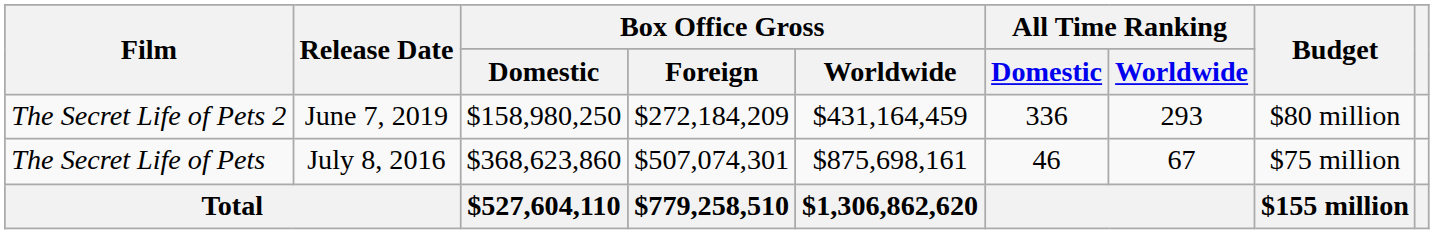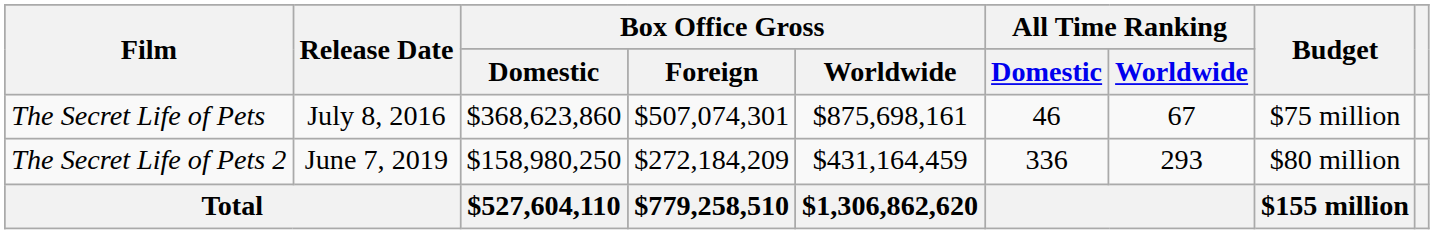rows swapped: The Secret Life of Pets <-> The Secret Life of Pets 2
